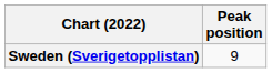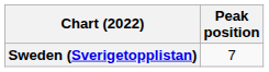Sweden (Sverigetopplistan) | Peak position: 9 -> 7
